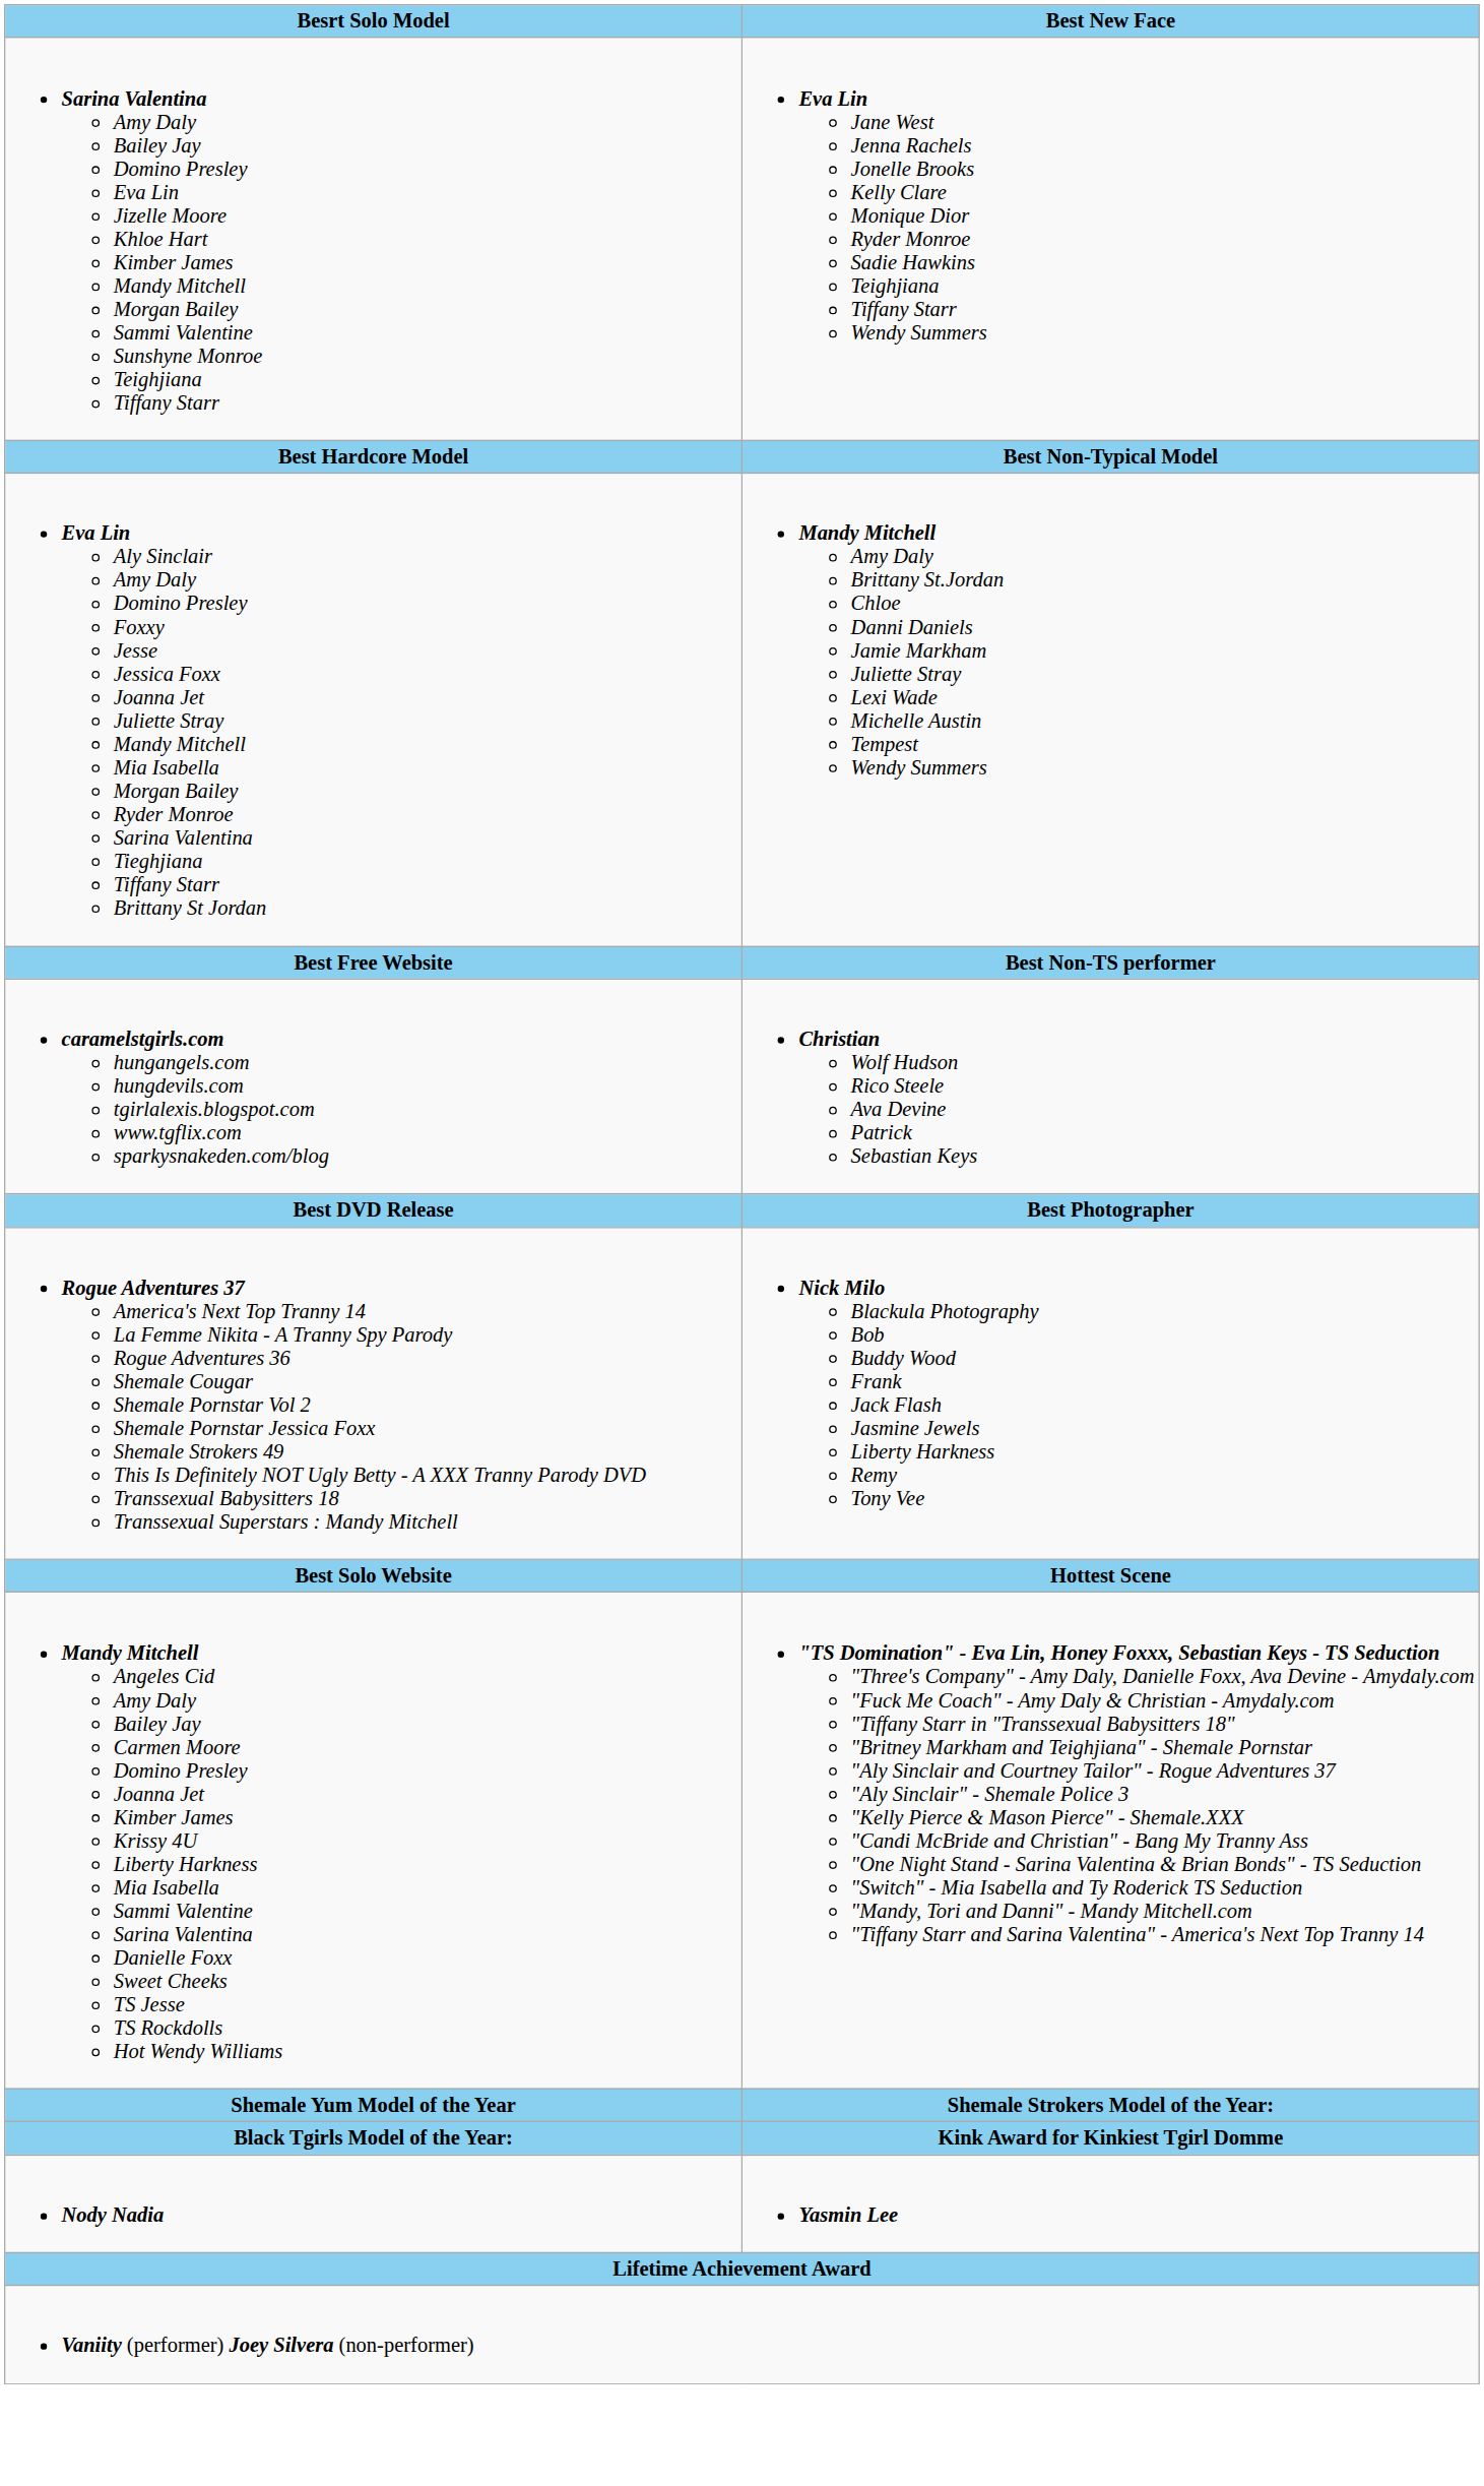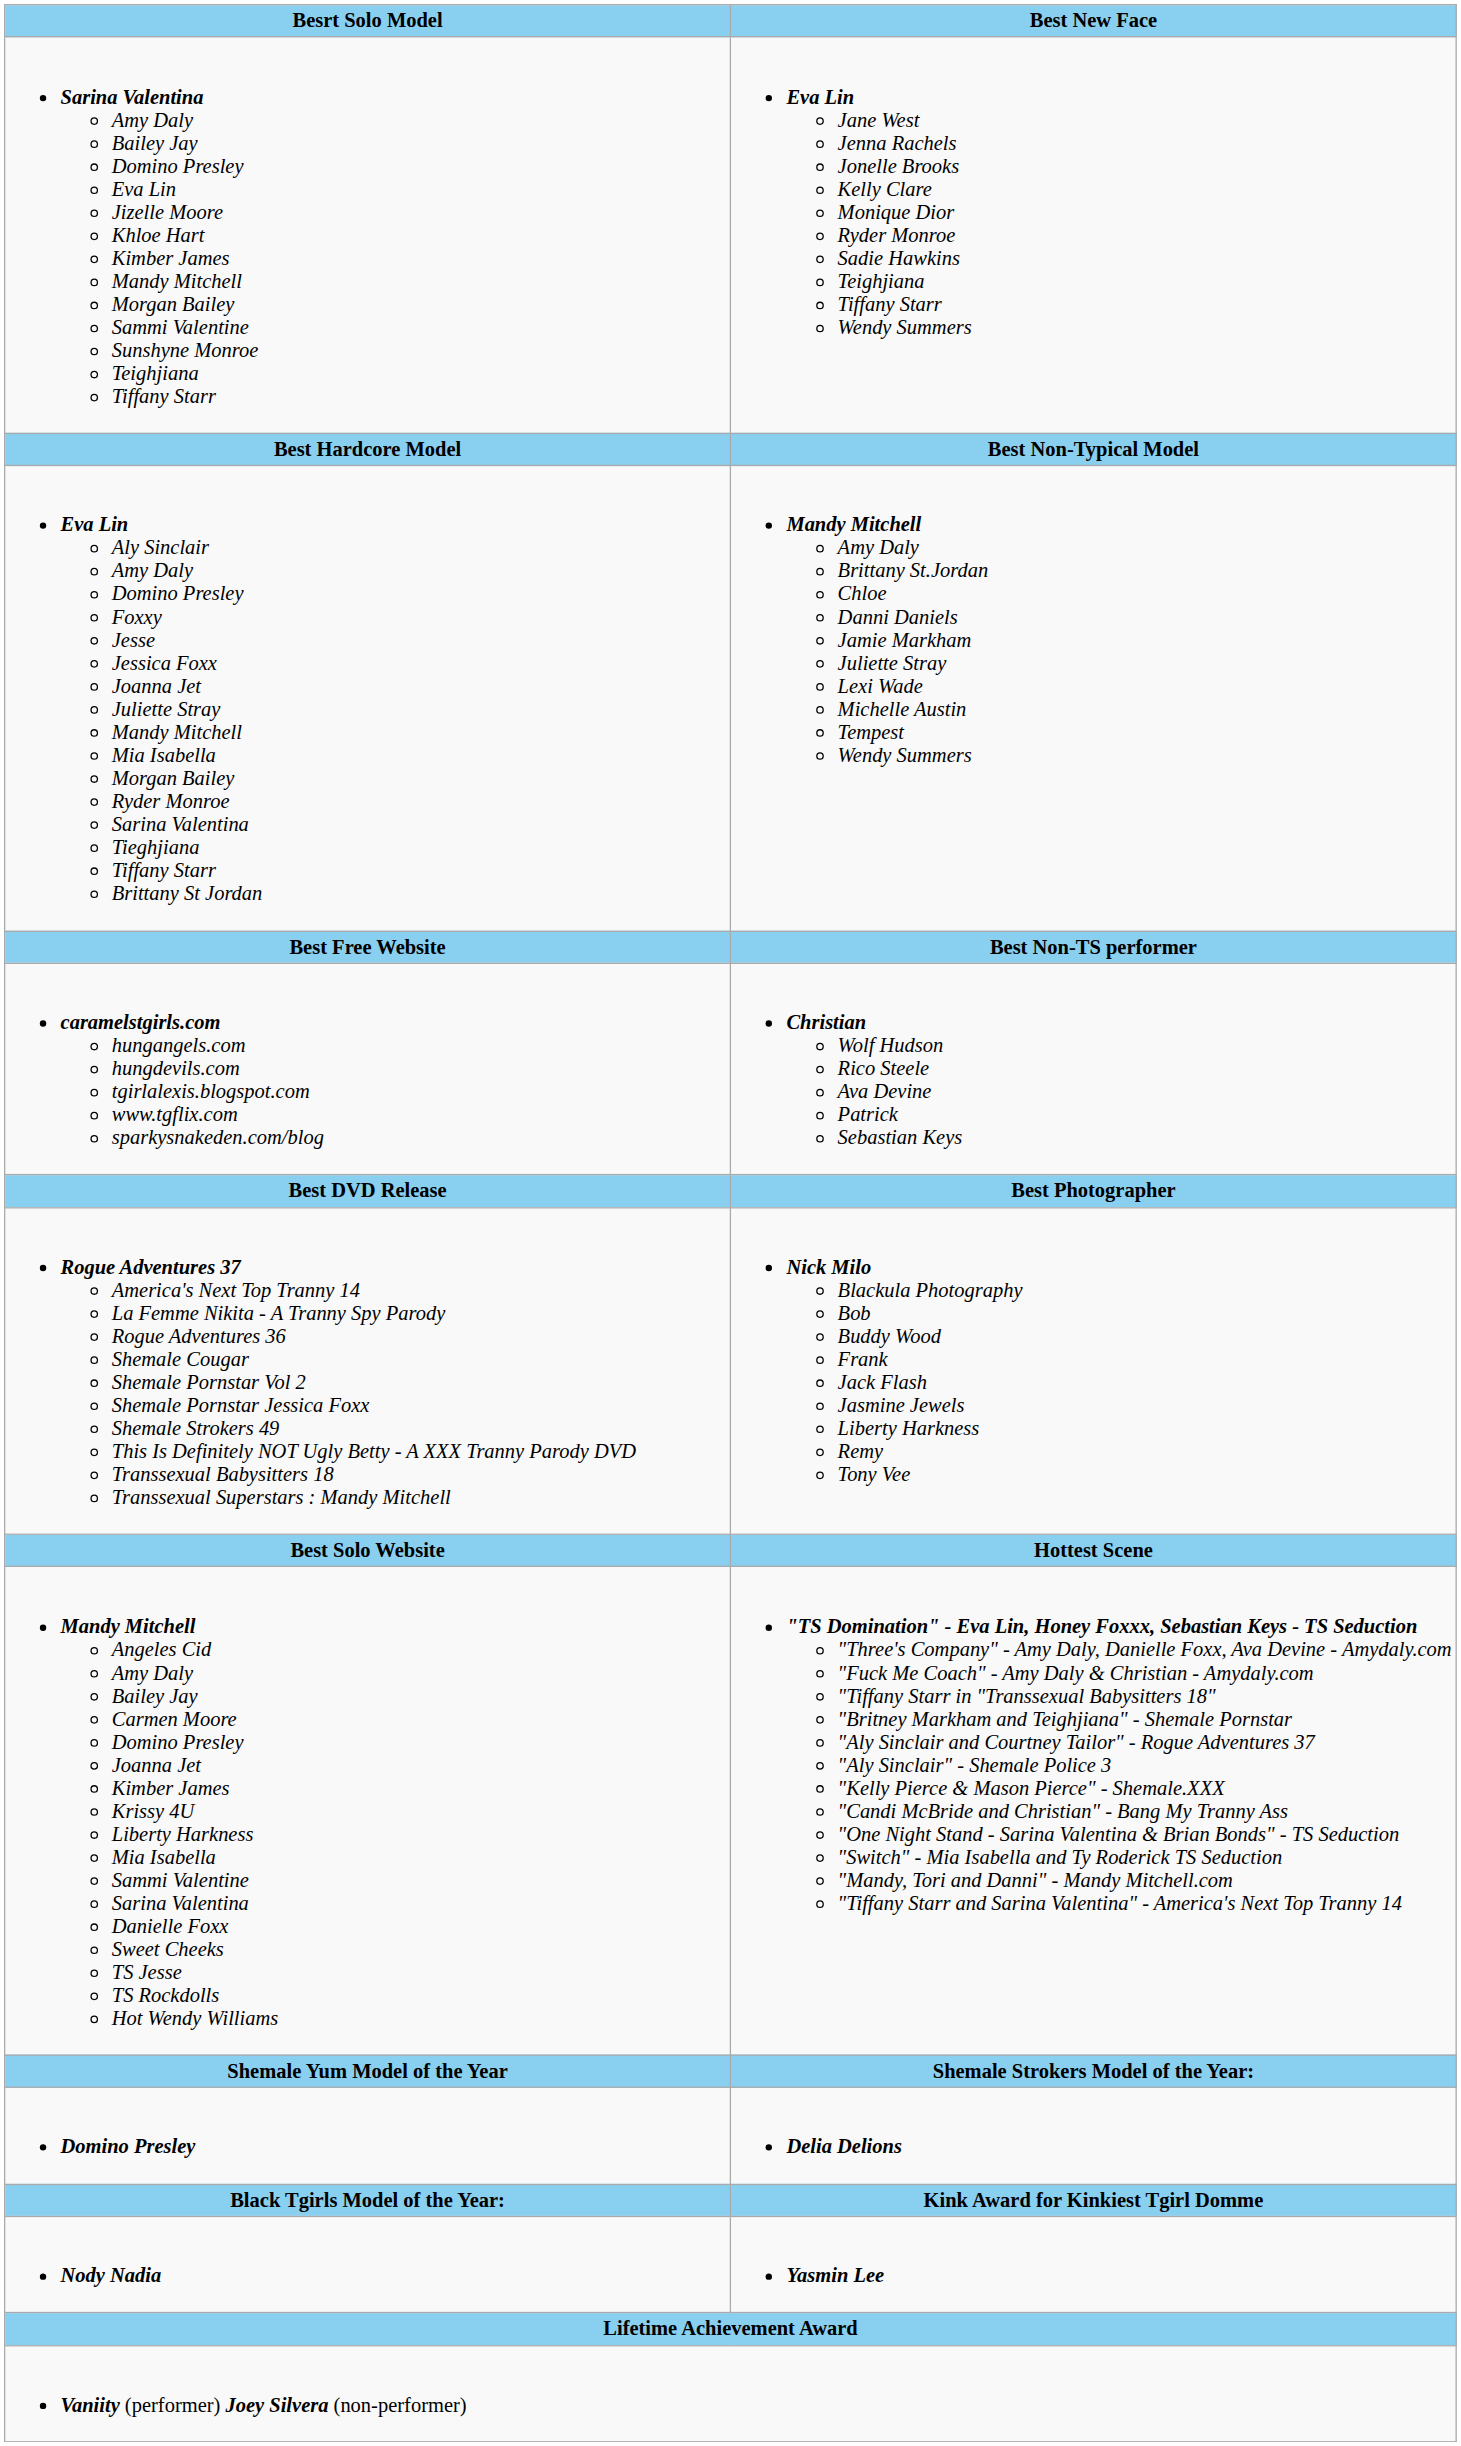+ row: Domino Presley | Delia Delions
